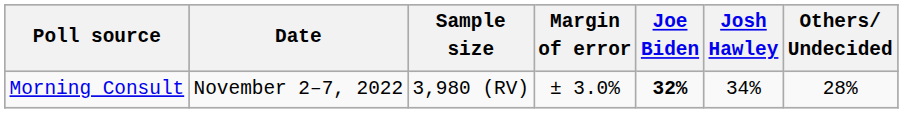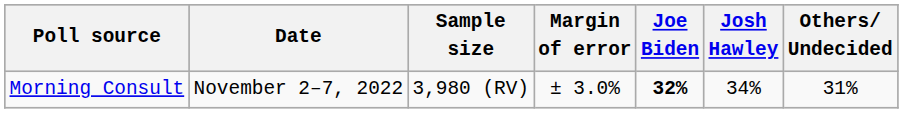Morning Consult | Others/ Undecided: 28% -> 31%
